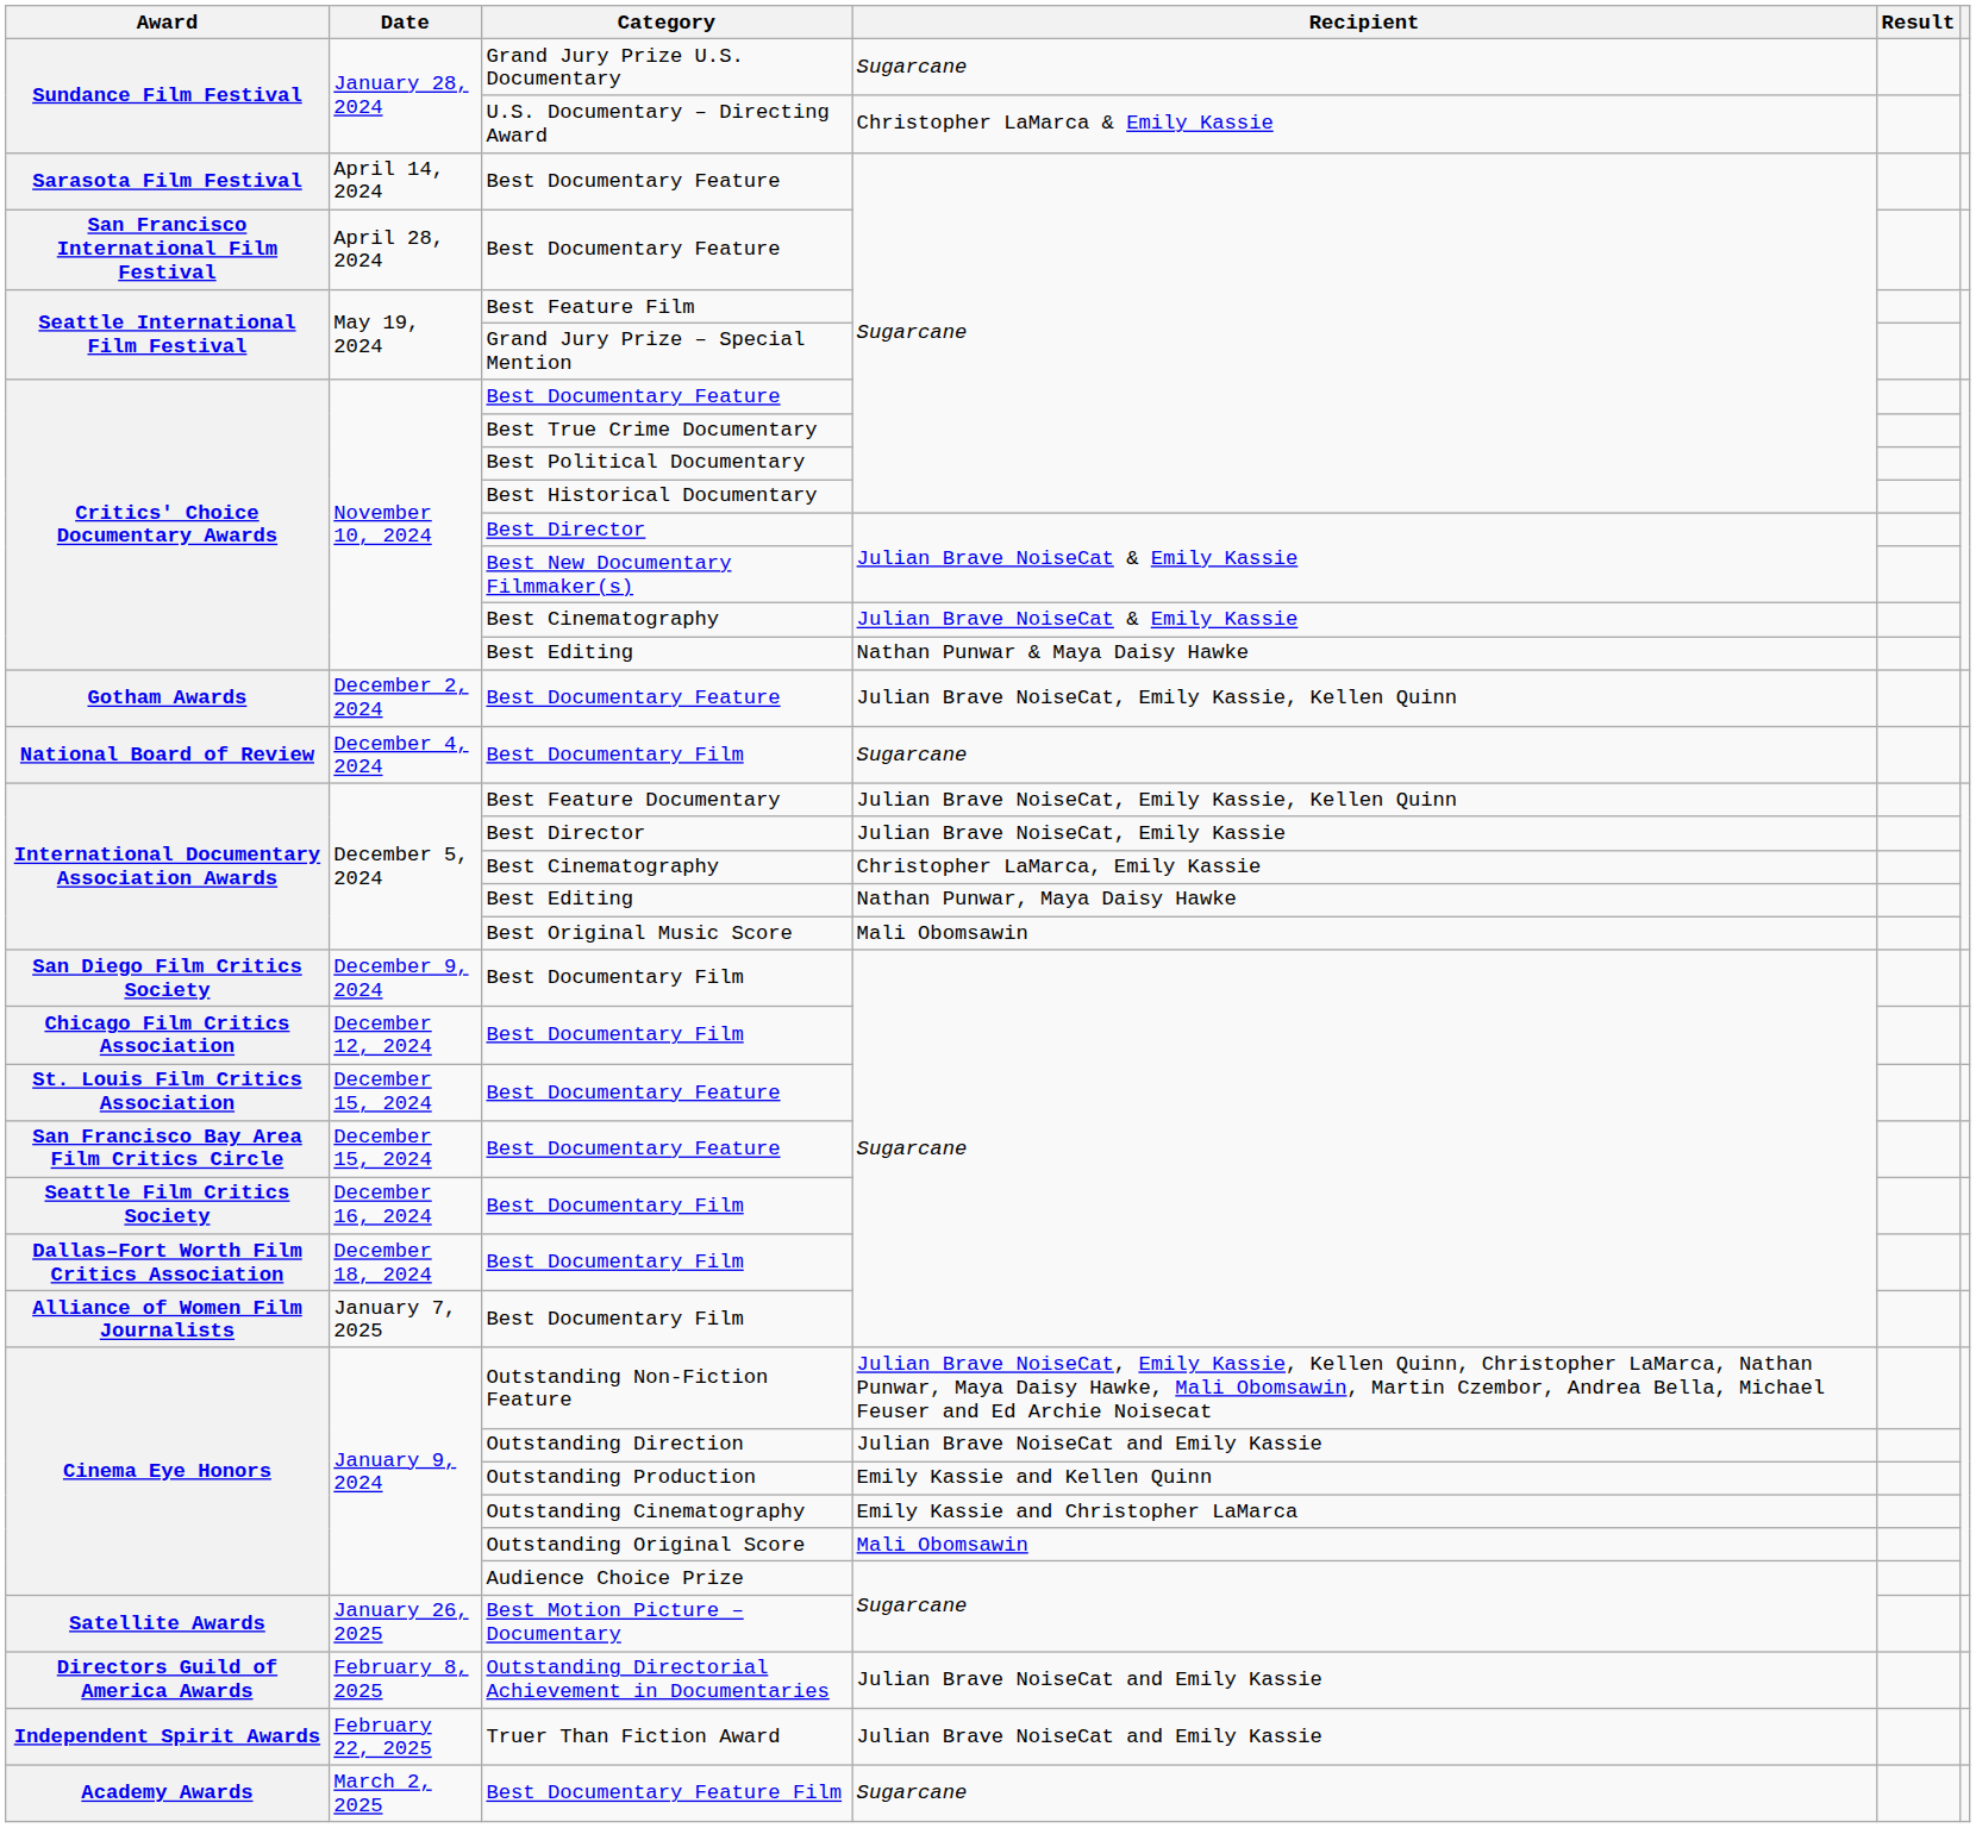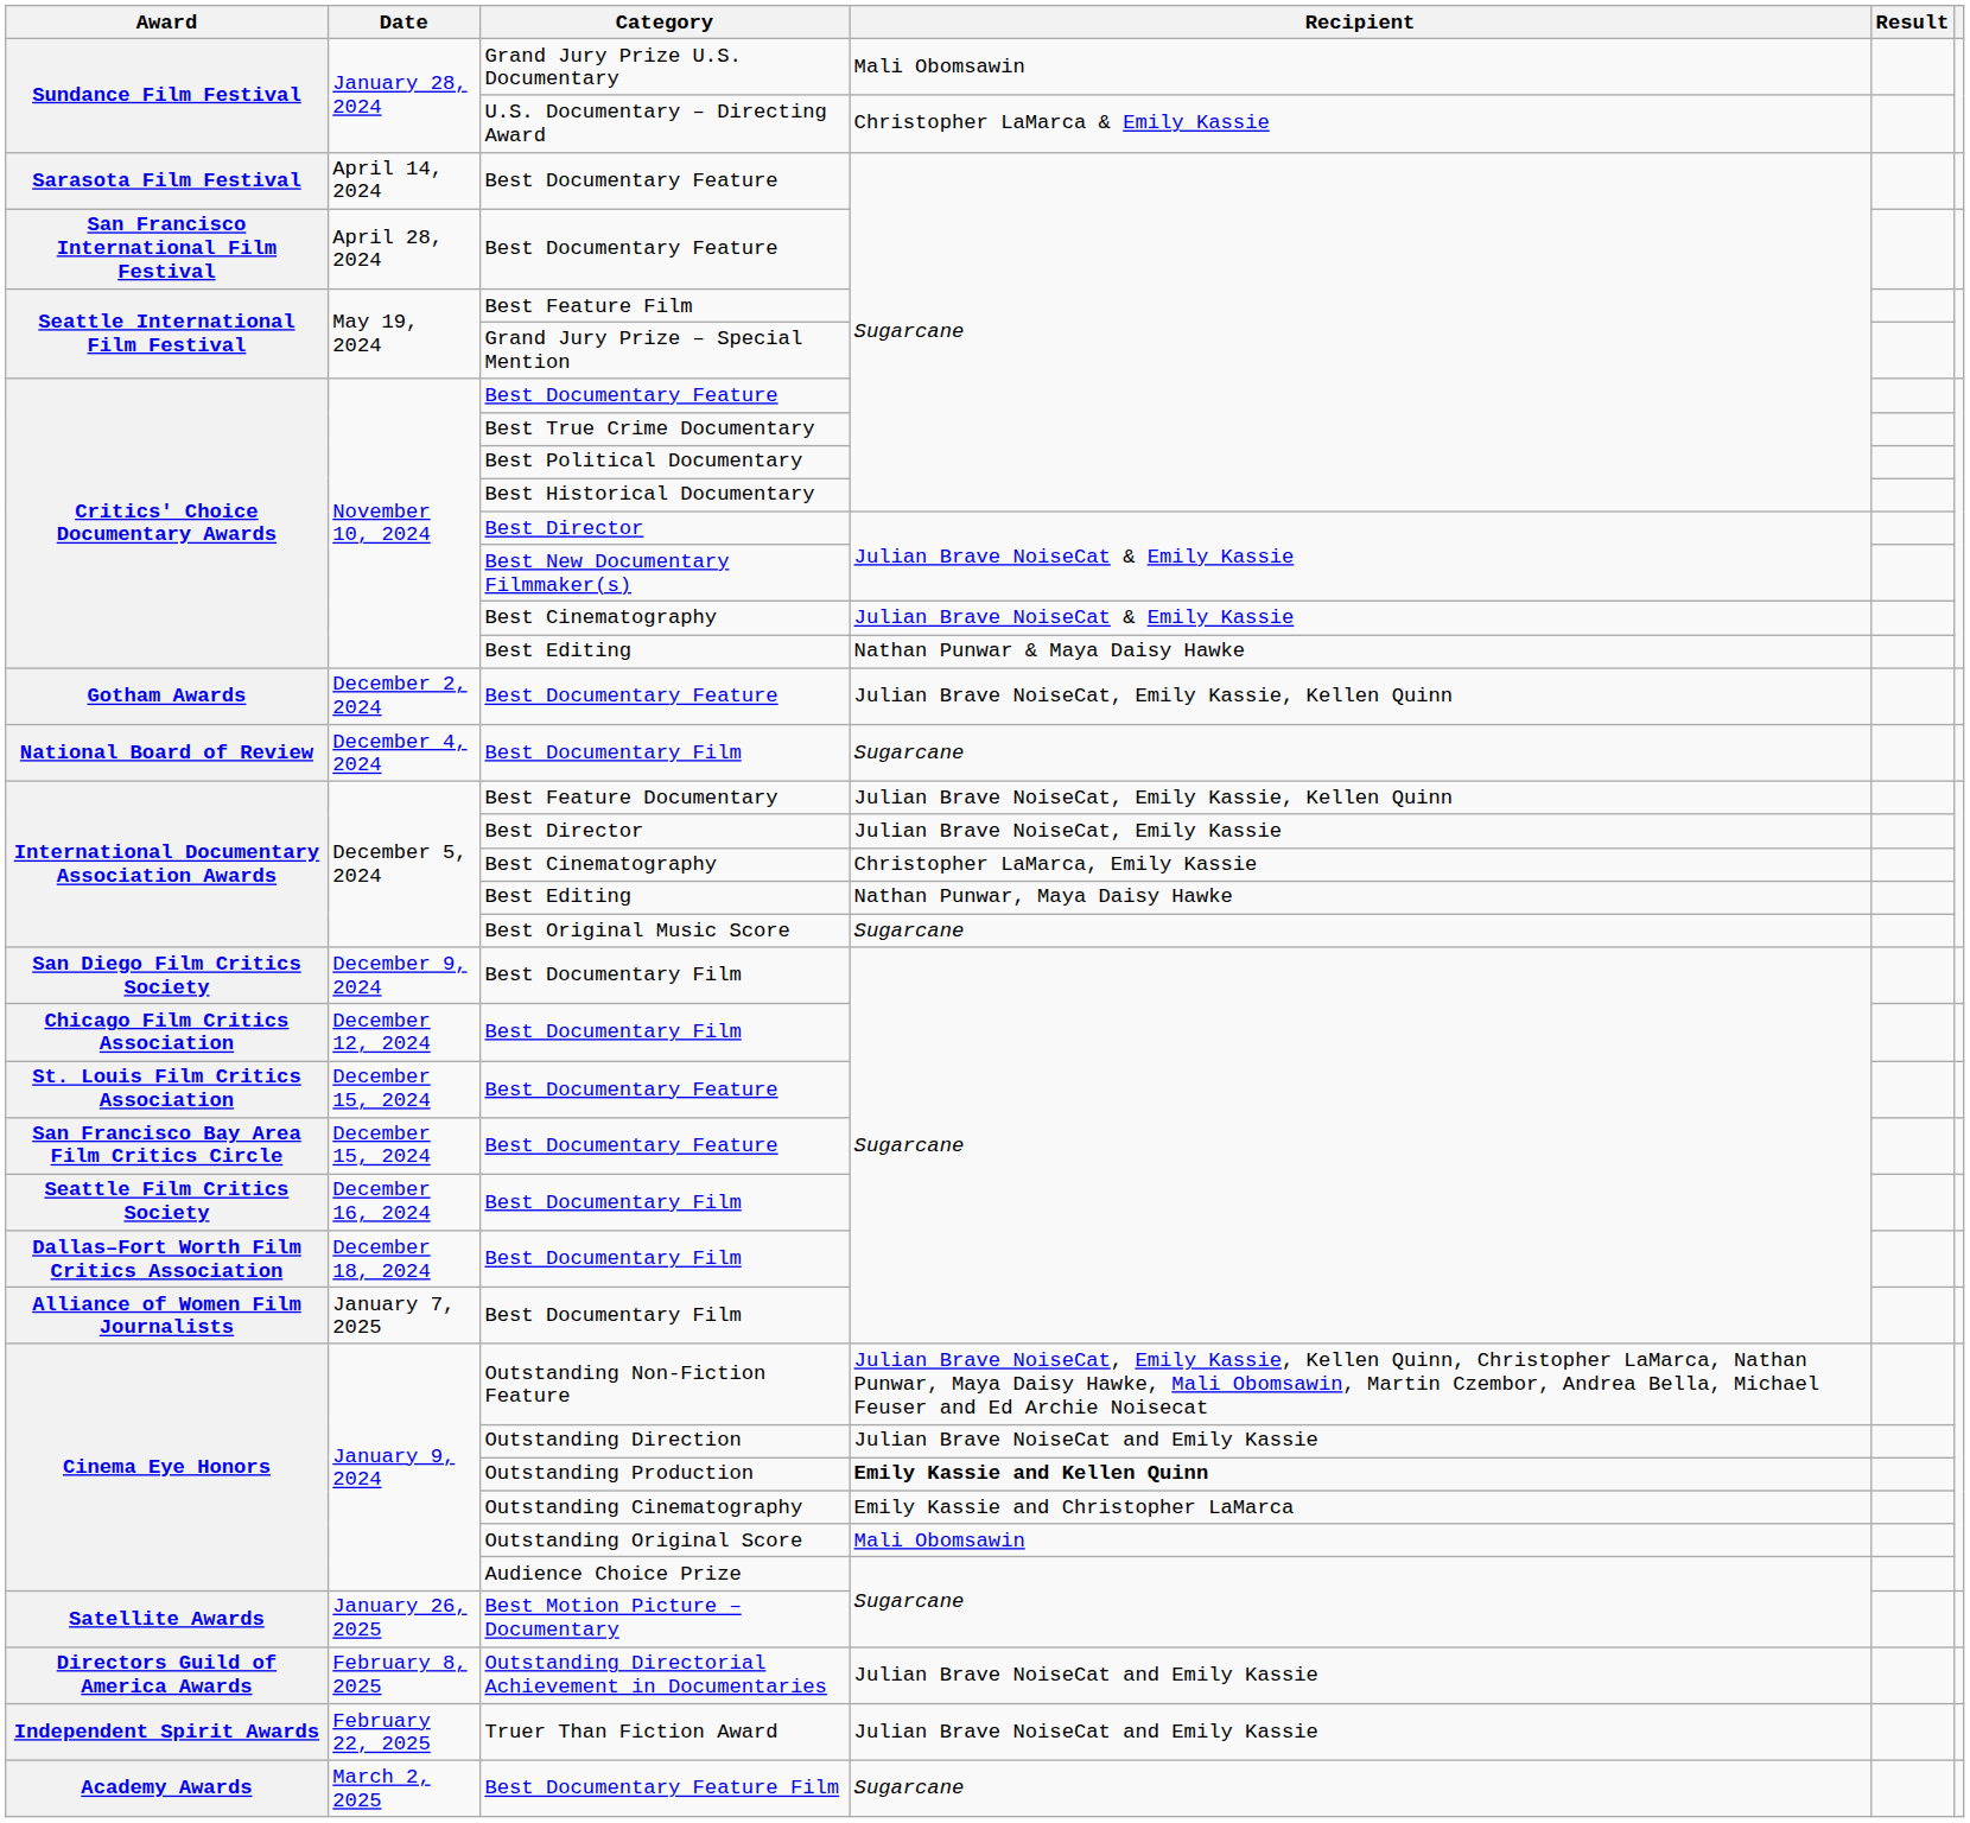Grand Jury Prize U.S. Documentary | Recipient: Sugarcane -> Mali Obomsawin
Best Original Music Score | Recipient: Mali Obomsawin -> Sugarcane
Outstanding Production | Recipient: normal -> bold
